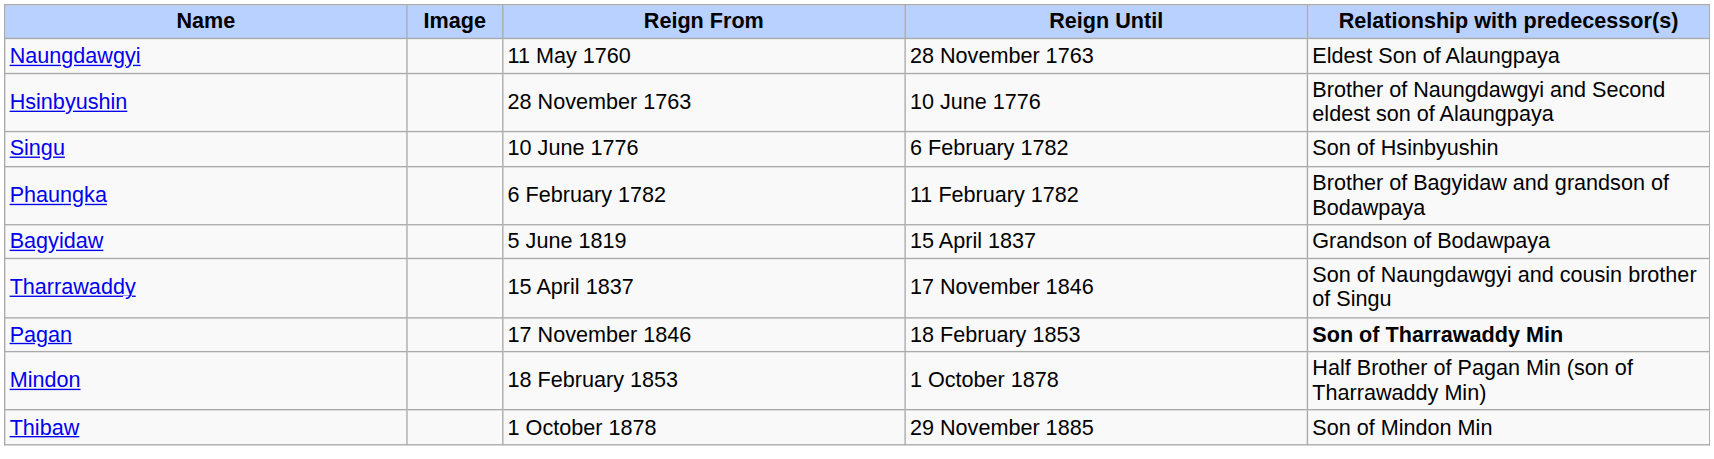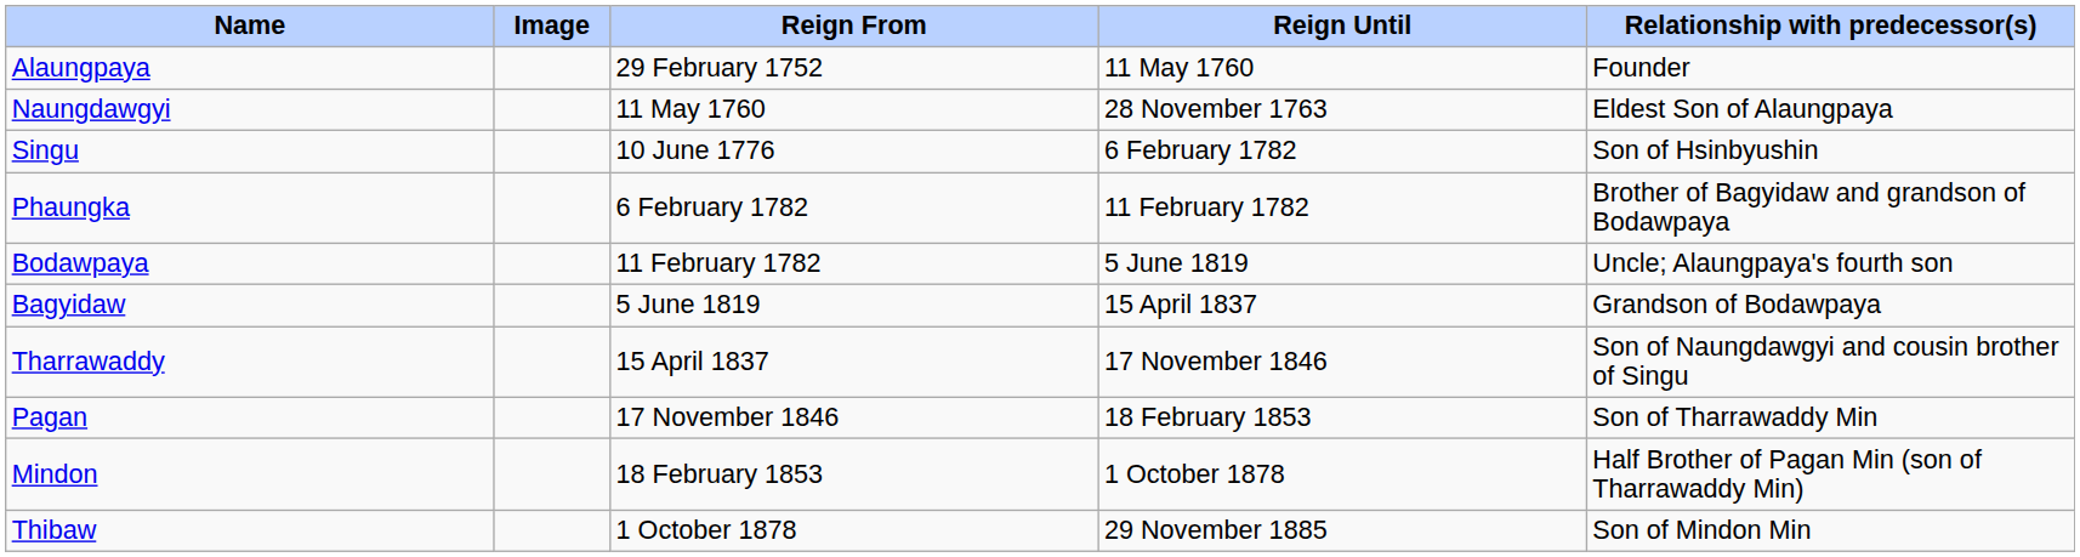+ row: Alaungpaya | 29 February 1752 | 11 May 1760 | Founder
- row: Hsinbyushin | 28 November 1763 | 10 June 1776 | Brother of Naungdawgyi and Second eldest son of Alaungpaya
+ row: Bodawpaya | 11 February 1782 | 5 June 1819 | Uncle; Alaungpaya's fourth son
Pagan | Relationship with predecessor(s): bold -> normal
